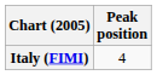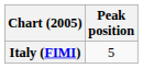Italy (FIMI) | Peak position: 4 -> 5
